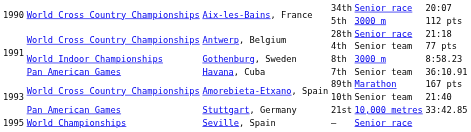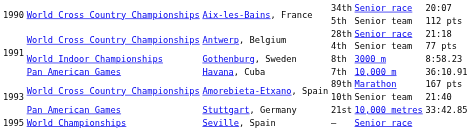5th | column 5: 3000 m -> Senior team
7th | column 5: Senior team -> 10,000 m
